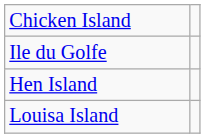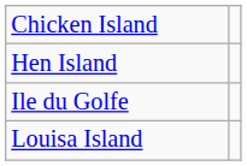rows swapped: Hen Island <-> Ile du Golfe
